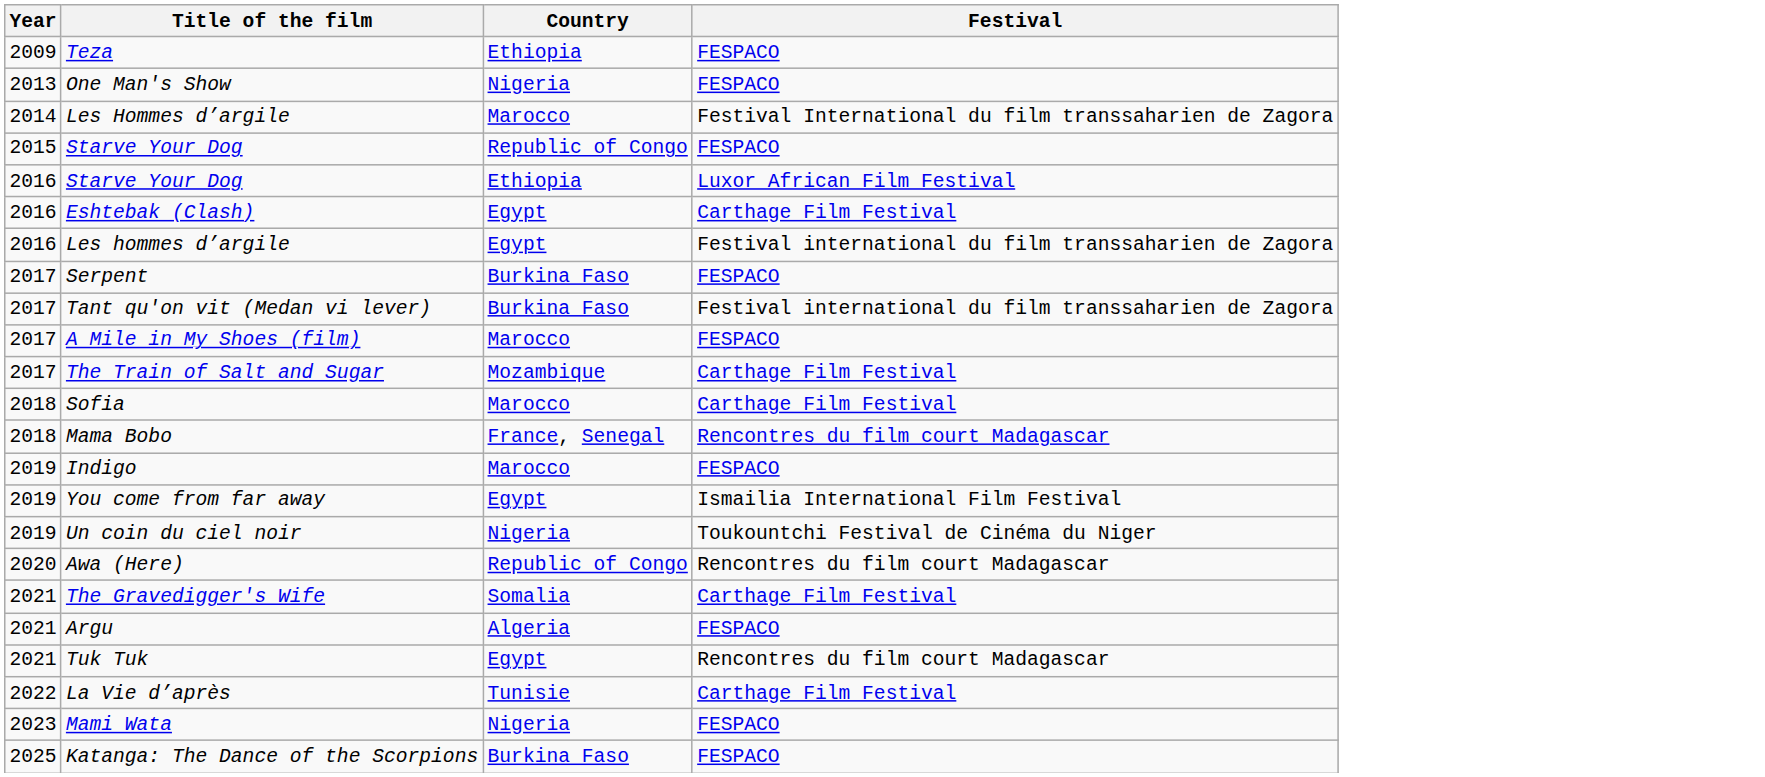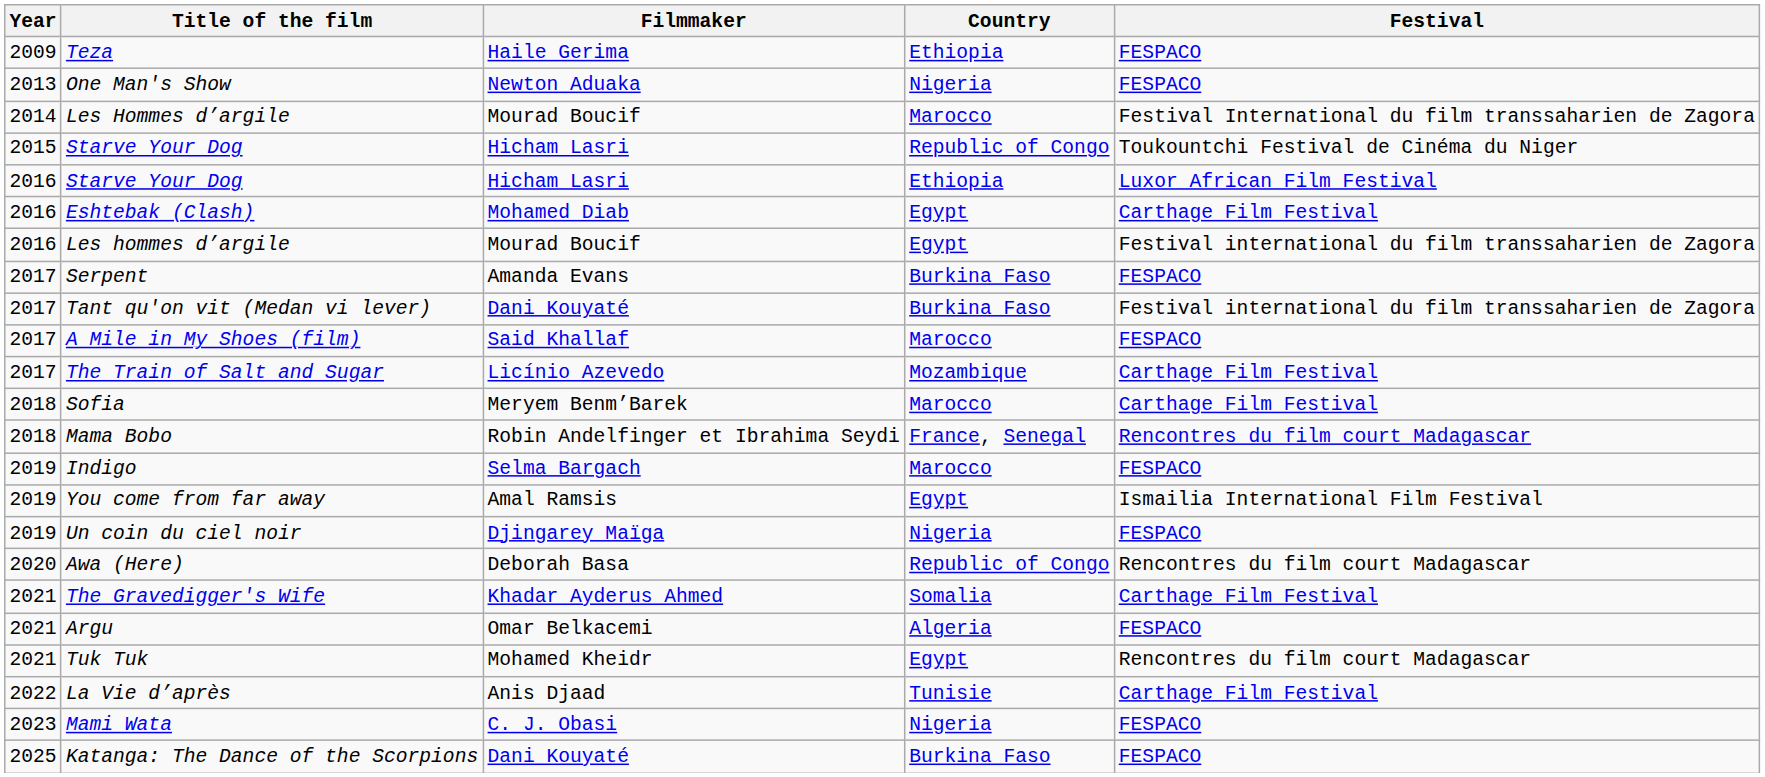+ column: Filmmaker | Haile Gerima | Newton Aduaka | Mourad Boucif | Hicham Lasri | Hicham Lasri | Mohamed Diab | Mourad Boucif | Amanda Evans | Dani Kouyaté | Said Khallaf | Licínio Azevedo | Meryem Benm’Barek | Robin Andelfinger et Ibrahima Seydi | Selma Bargach | Amal Ramsis | Djingarey Maïga | Deborah Basa | Khadar Ayderus Ahmed | Omar Belkacemi | Mohamed Kheidr | Anis Djaad | C. J. Obasi | Dani Kouyaté
2015 / Starve Your Dog | Festival: FESPACO -> Toukountchi Festival de Cinéma du Niger
Un coin du ciel noir | Festival: Toukountchi Festival de Cinéma du Niger -> FESPACO
